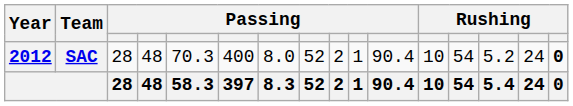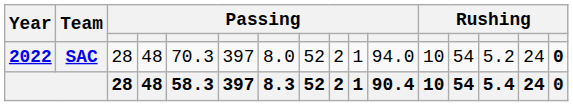SAC | Year: 2012 -> 2022
SAC | column 6: 400 -> 397
SAC | column 11: 90.4 -> 94.0
